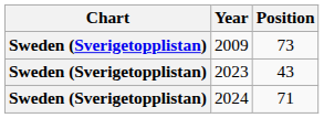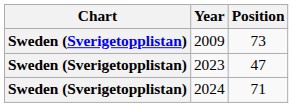2023 | Position: 43 -> 47
